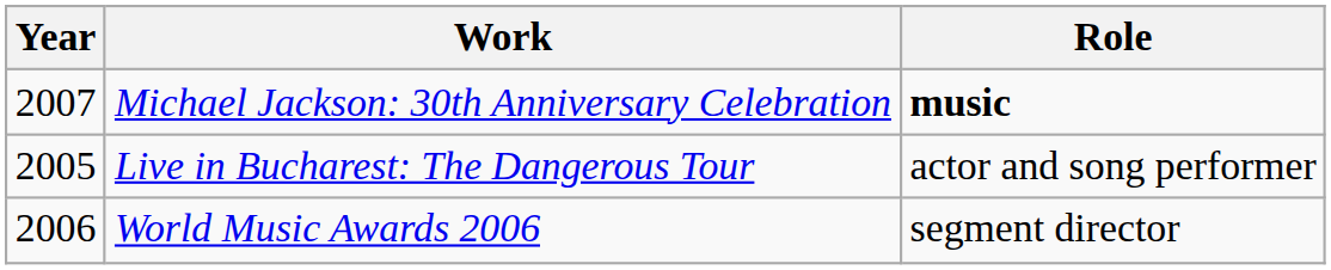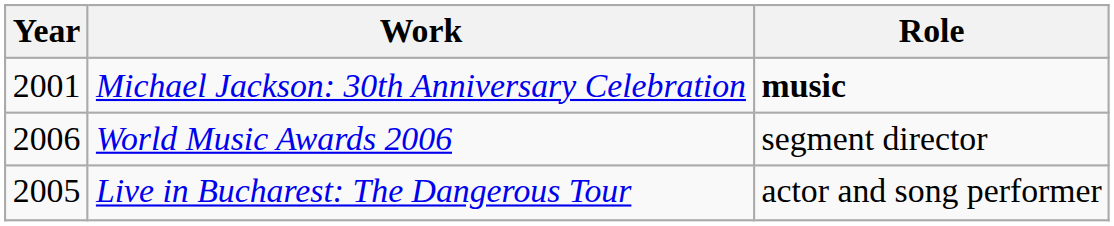Michael Jackson: 30th Anniversary Celebration | Year: 2007 -> 2001
rows swapped: Live in Bucharest: The Dangerous Tour <-> World Music Awards 2006
